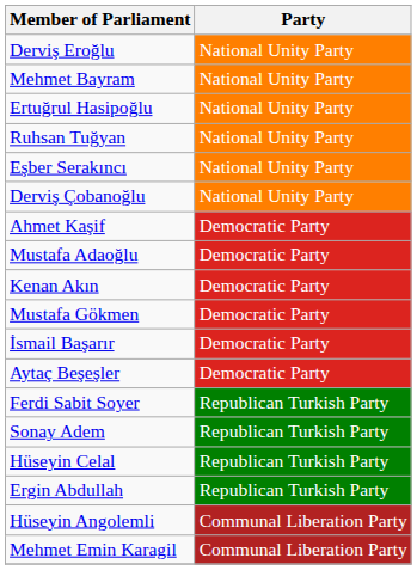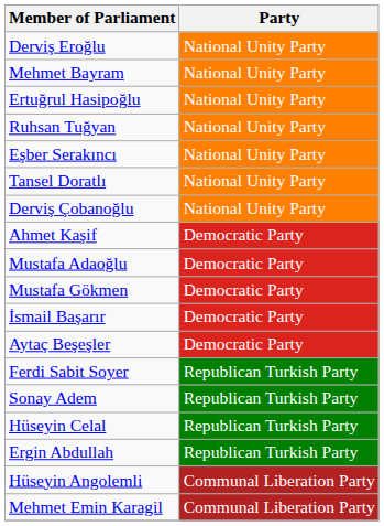+ row: Tansel Doratlı | National Unity Party
- row: Kenan Akın | Democratic Party
